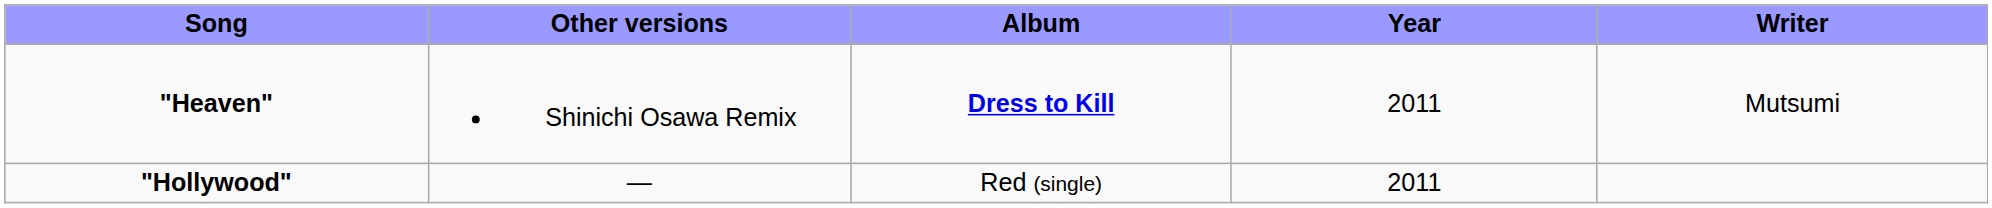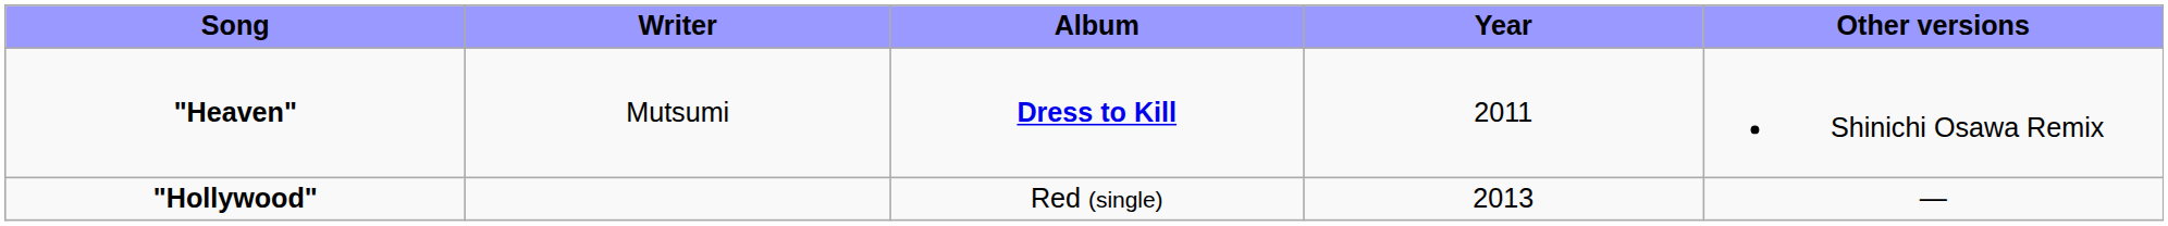columns swapped: Writer <-> Other versions
"Hollywood" | Year: 2011 -> 2013
